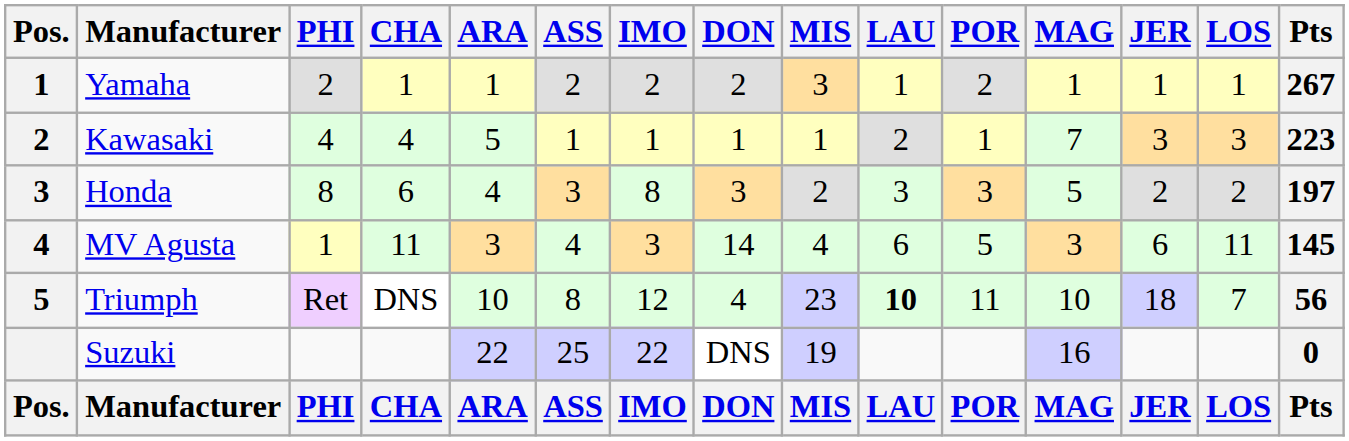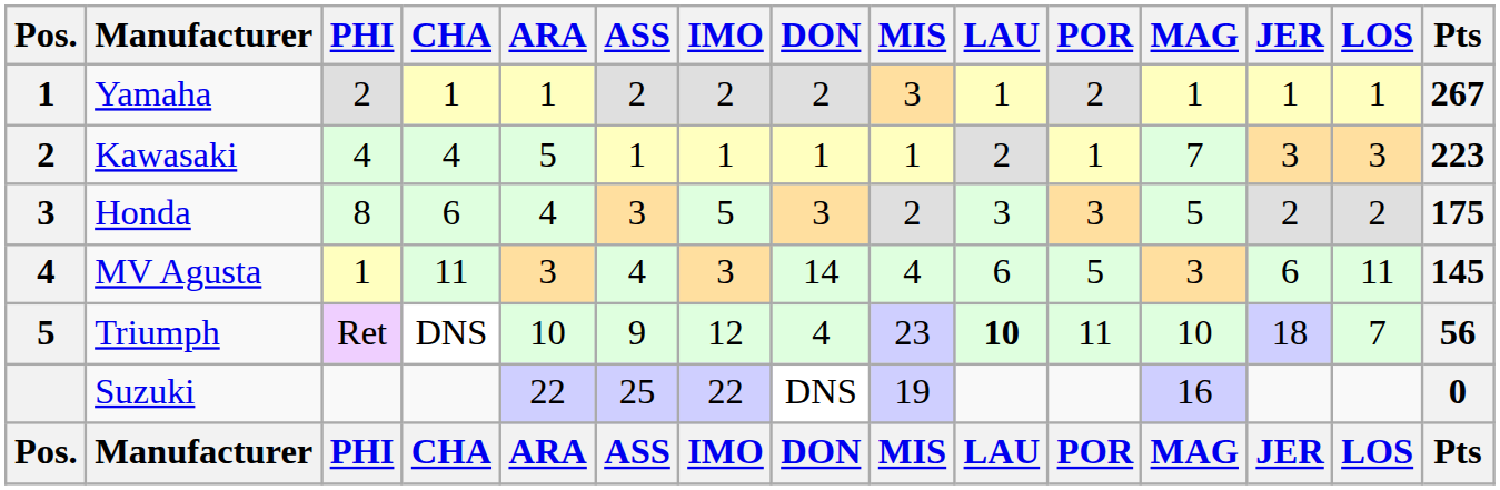Honda | IMO: 8 -> 5
Honda | Pts: 197 -> 175
Triumph | ASS: 8 -> 9
